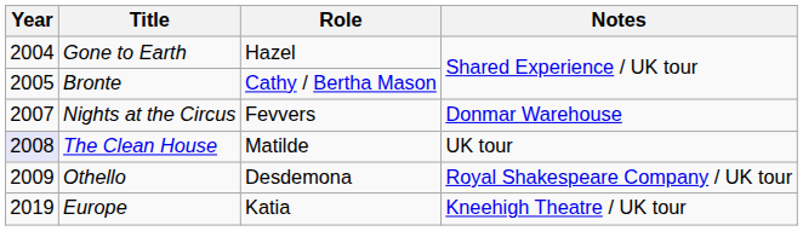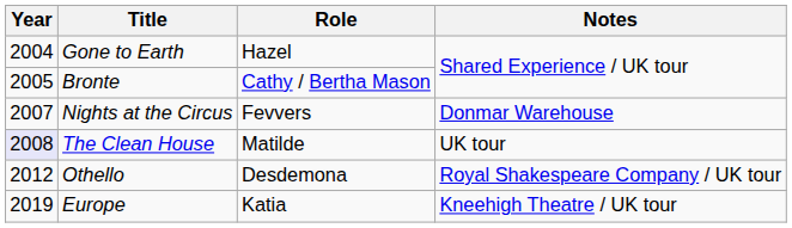Othello | Year: 2009 -> 2012
